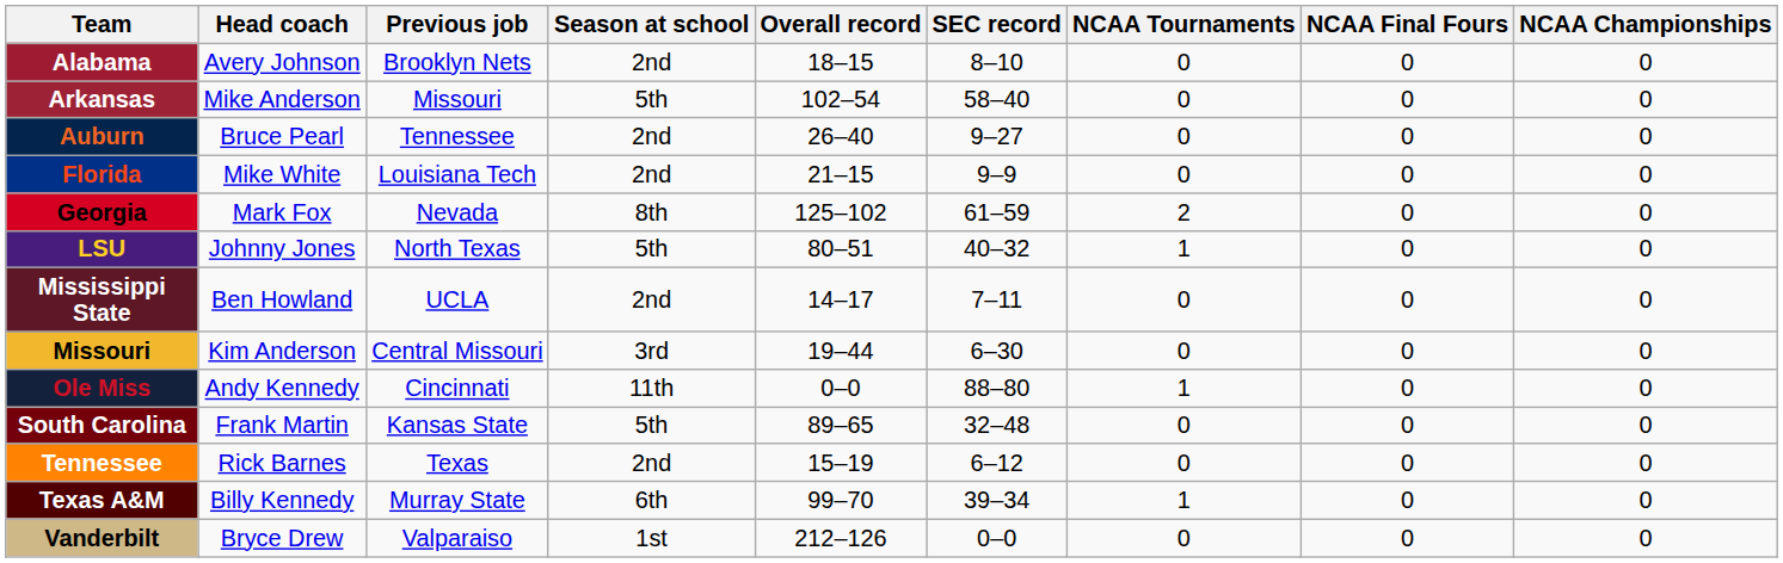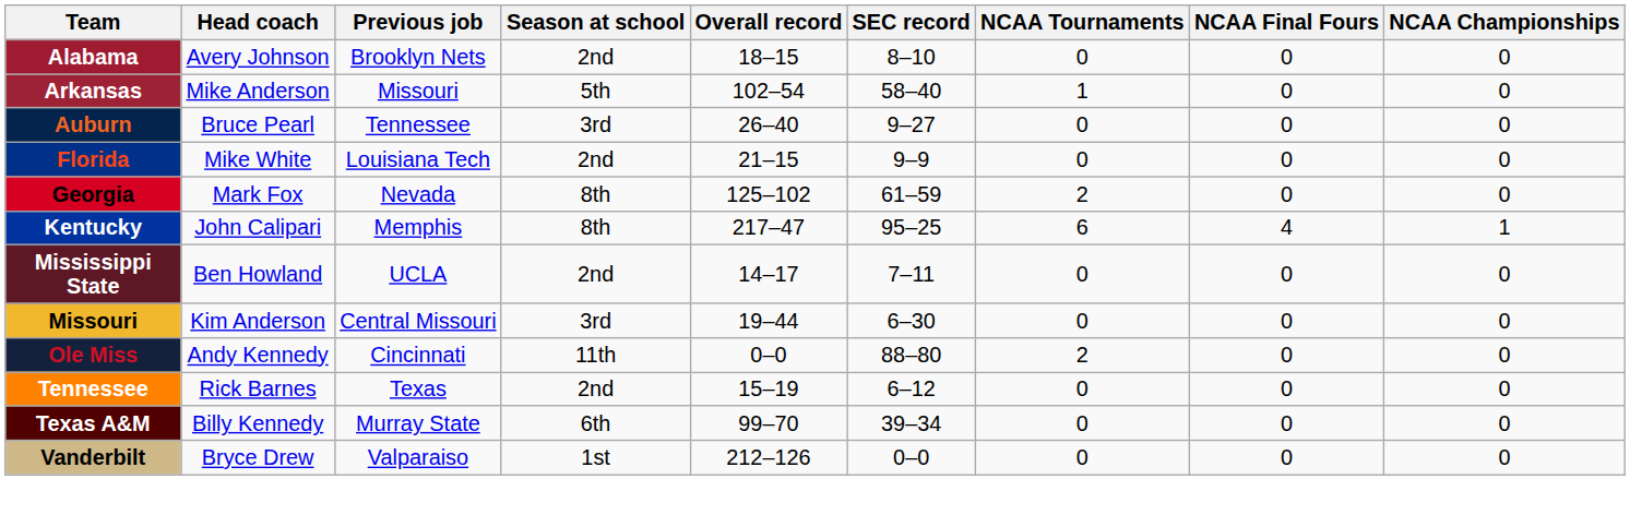Arkansas | NCAA Tournaments: 0 -> 1
Auburn | Season at school: 2nd -> 3rd
+ row: Kentucky | John Calipari | Memphis | 8th | 217–47 | 95–25 | 6 | 4 | 1
- row: LSU | Johnny Jones | North Texas | 5th | 80–51 | 40–32 | 1 | 0 | 0
Ole Miss | NCAA Tournaments: 1 -> 2
- row: South Carolina | Frank Martin | Kansas State | 5th | 89–65 | 32–48 | 0 | 0 | 0
Texas A&M | NCAA Tournaments: 1 -> 0
